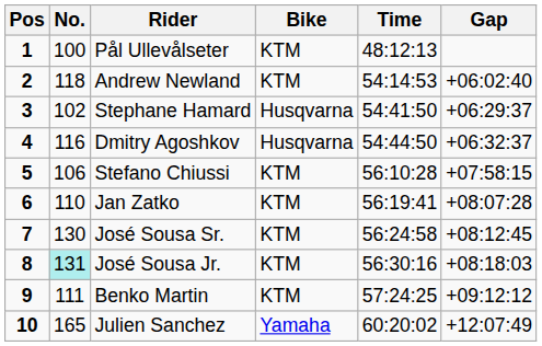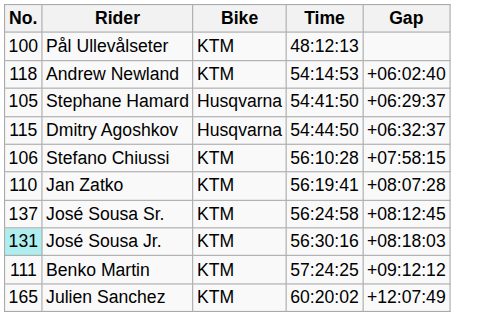- column: Pos | 1 | 2 | 3 | 4 | 5 | 6 | 7 | 8 | 9 | 10
Stephane Hamard | No.: 102 -> 105
Dmitry Agoshkov | No.: 116 -> 115
José Sousa Sr. | No.: 130 -> 137
Julien Sanchez | Bike: Yamaha -> KTM
